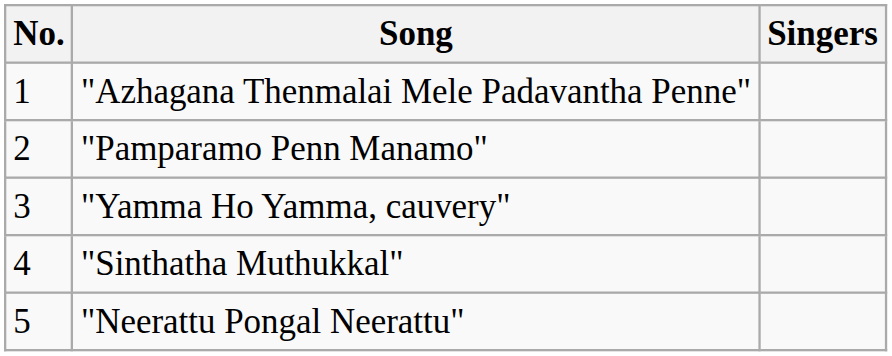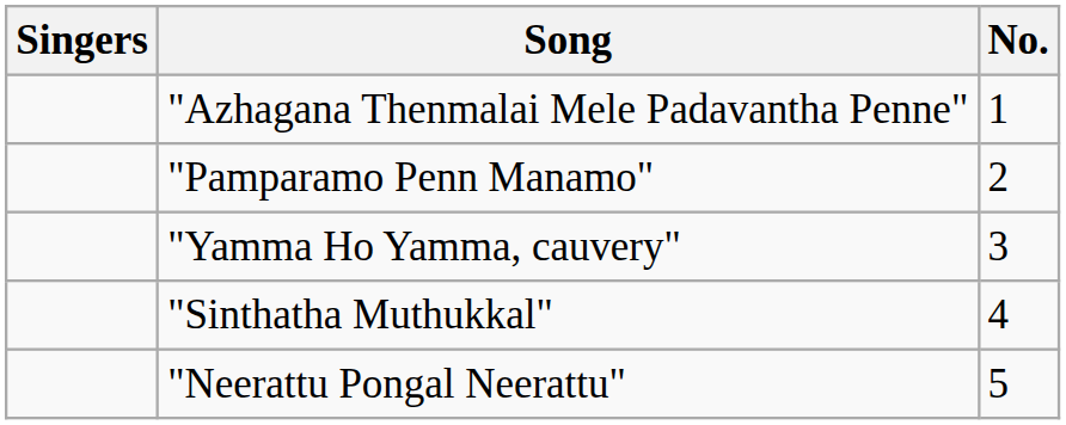columns swapped: No. <-> Singers
